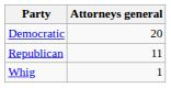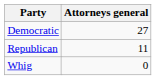Democratic | Attorneys general: 20 -> 27
Whig | Attorneys general: 1 -> 0
